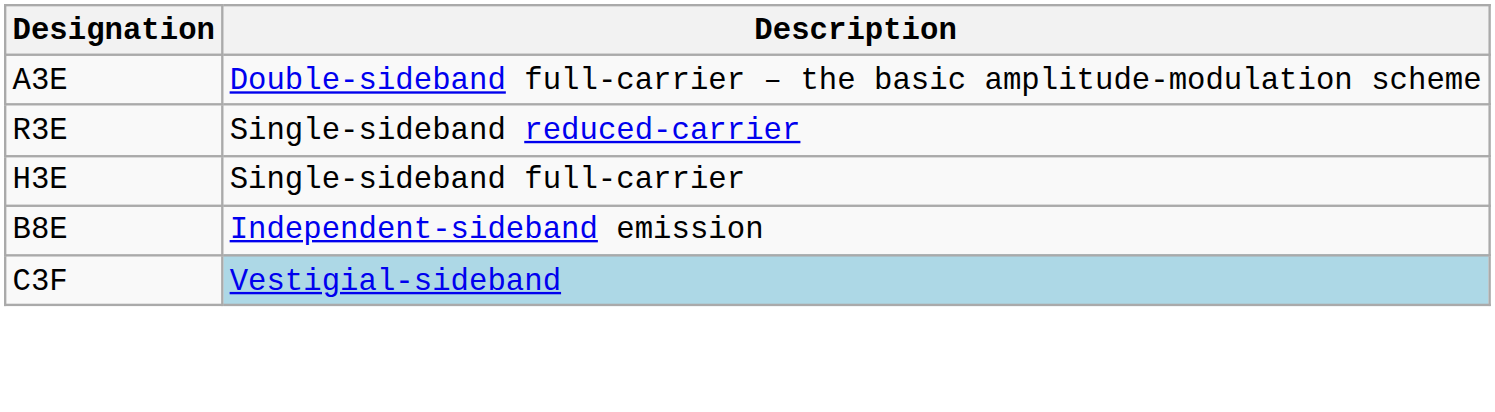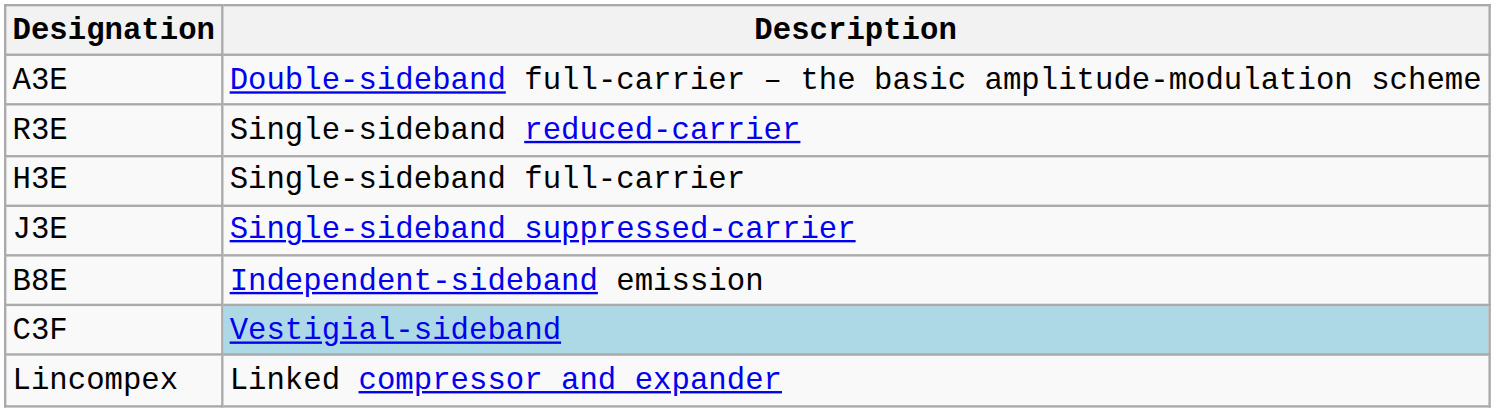+ row: J3E | Single-sideband suppressed-carrier
+ row: Lincompex | Linked compressor and expander
